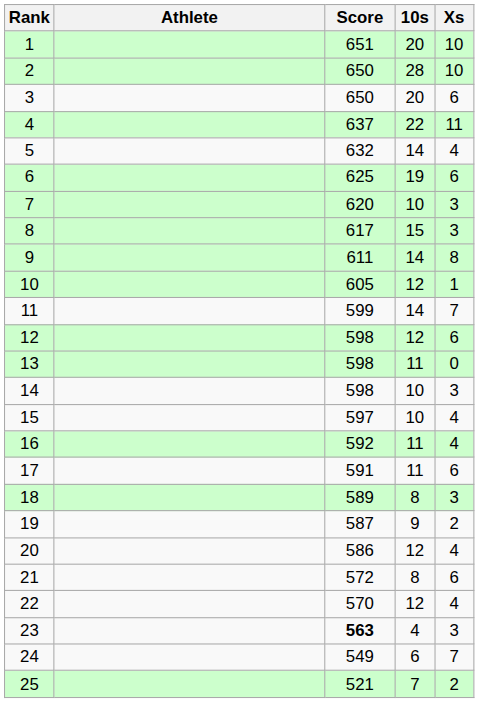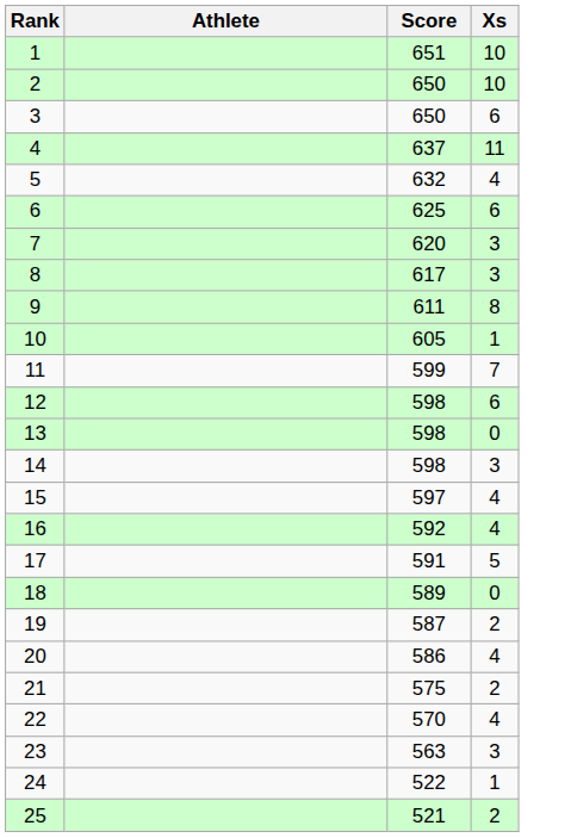- column: 10s | 20 | 28 | 20 | 22 | 14 | 19 | 10 | 15 | 14 | 12 | 14 | 12 | 11 | 10 | 10 | 11 | 11 | 8 | 9 | 12 | 8 | 12 | 4 | 6 | 7
17 | Xs: 6 -> 5
18 | Xs: 3 -> 0
21 | Score: 572 -> 575
21 | Xs: 6 -> 2
23 | Score: bold -> normal
24 | Score: 549 -> 522
24 | Xs: 7 -> 1
